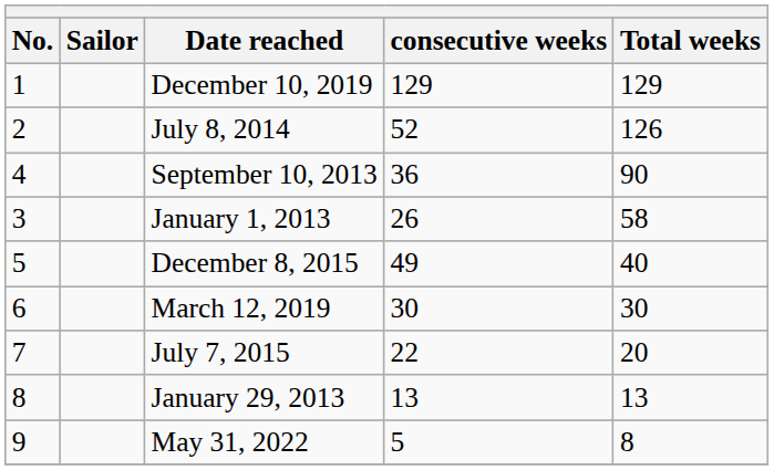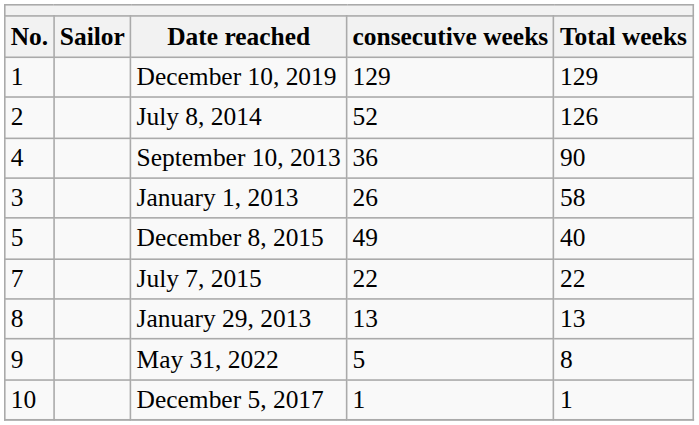- row: 6 | March 12, 2019 | 30 | 30
July 7, 2015 | Total weeks: 20 -> 22
+ row: 10 | December 5, 2017 | 1 | 1
